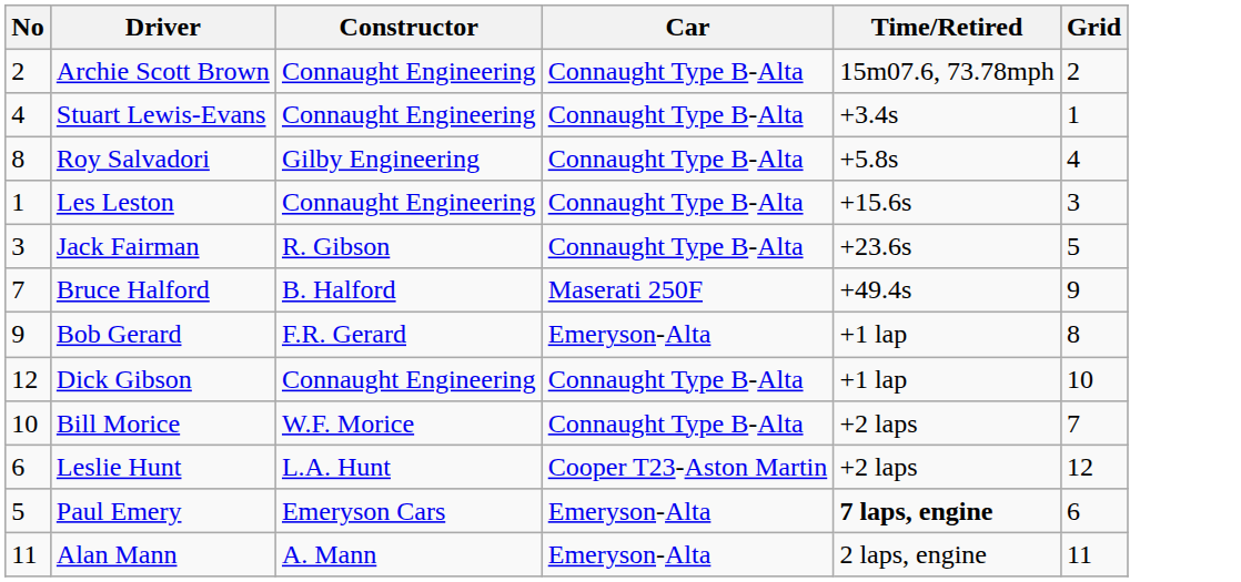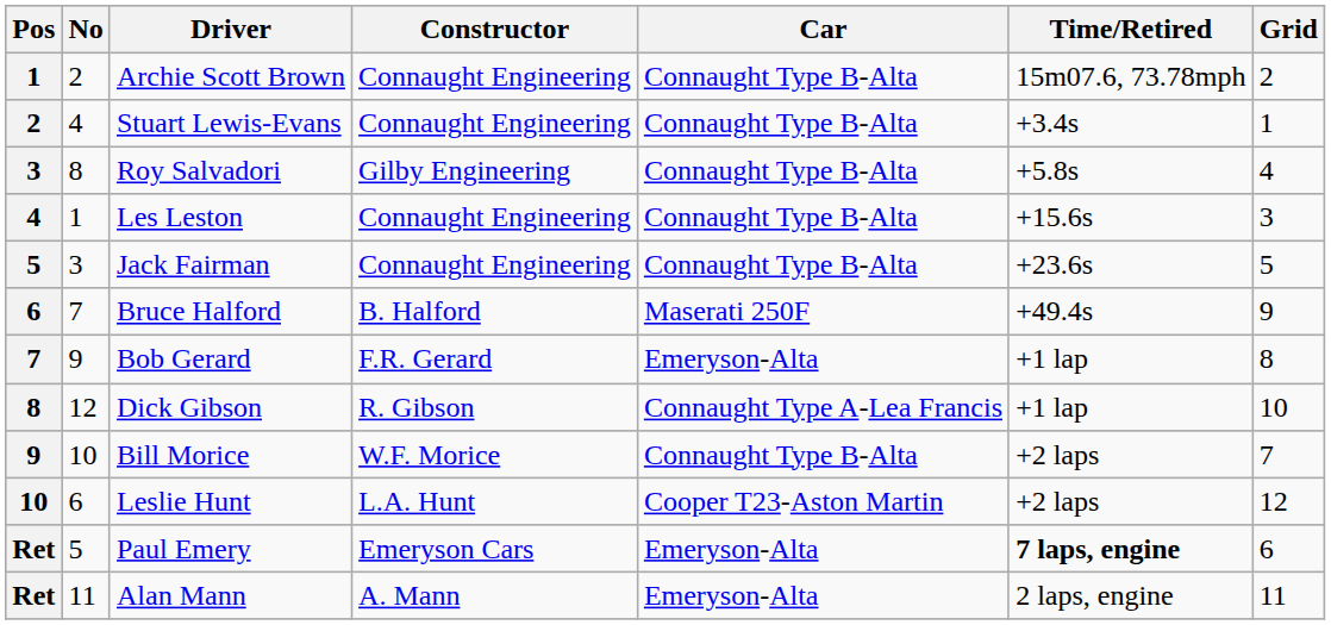+ column: Pos | 1 | 2 | 3 | 4 | 5 | 6 | 7 | 8 | 9 | 10 | Ret | Ret
Jack Fairman | Constructor: R. Gibson -> Connaught Engineering
Dick Gibson | Constructor: Connaught Engineering -> R. Gibson
Dick Gibson | Car: Connaught Type B-Alta -> Connaught Type A-Lea Francis
